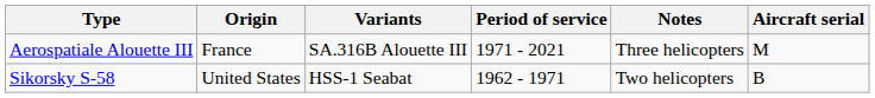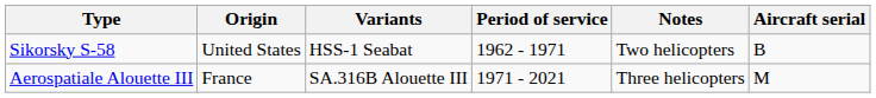rows swapped: Aerospatiale Alouette III <-> Sikorsky S-58
